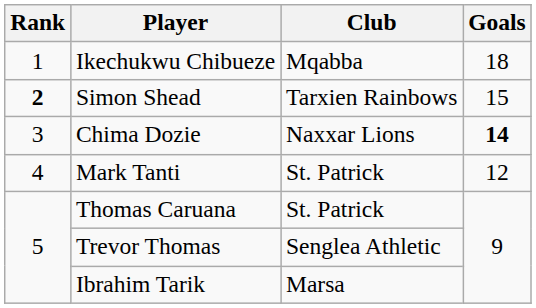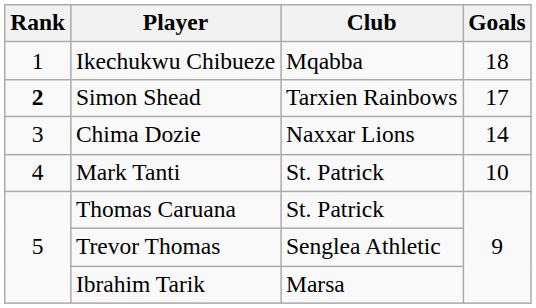Simon Shead | Goals: 15 -> 17
Chima Dozie | Goals: bold -> normal
Mark Tanti | Goals: 12 -> 10
